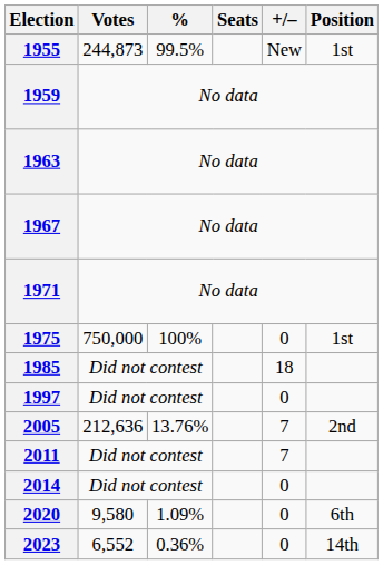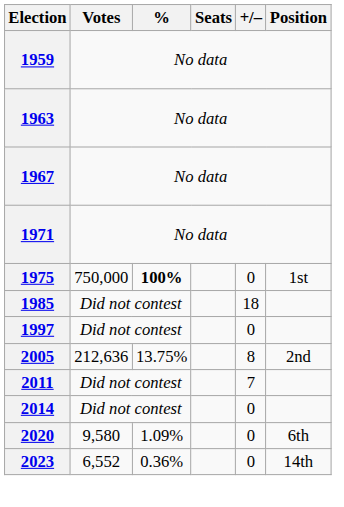- row: 1955 | 244,873 | 99.5% | New | 1st
1975 | %: normal -> bold
2005 | %: 13.76% -> 13.75%
2005 | +/–: 7 -> 8
